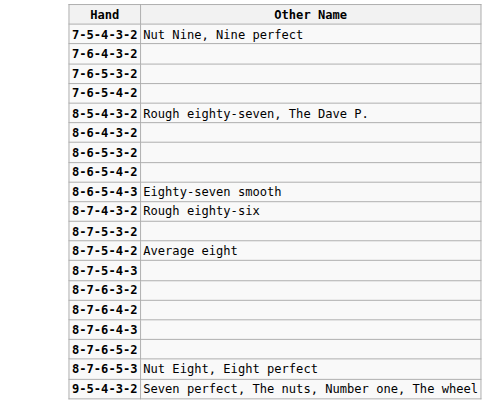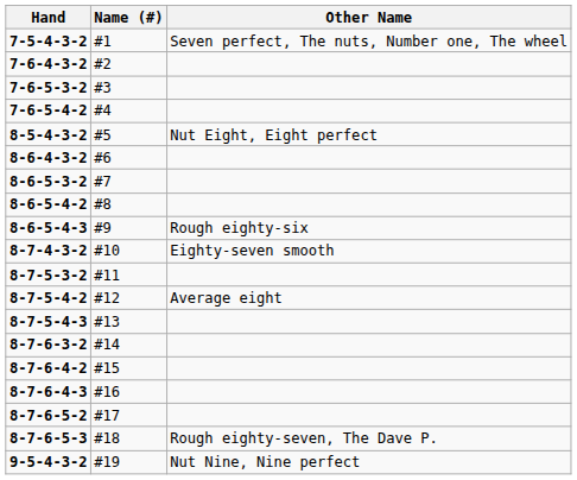+ column: Name (#) | #1 | #2 | #3 | #4 | #5 | #6 | #7 | #8 | #9 | #10 | #11 | #12 | #13 | #14 | #15 | #16 | #17 | #18 | #19
7-5-4-3-2 | Other Name: Nut Nine, Nine perfect -> Seven perfect, The nuts, Number one, The wheel
8-5-4-3-2 | Other Name: Rough eighty-seven, The Dave P. -> Nut Eight, Eight perfect
8-6-5-4-3 | Other Name: Eighty-seven smooth -> Rough eighty-six
8-7-4-3-2 | Other Name: Rough eighty-six -> Eighty-seven smooth
8-7-6-5-3 | Other Name: Nut Eight, Eight perfect -> Rough eighty-seven, The Dave P.
9-5-4-3-2 | Other Name: Seven perfect, The nuts, Number one, The wheel -> Nut Nine, Nine perfect
